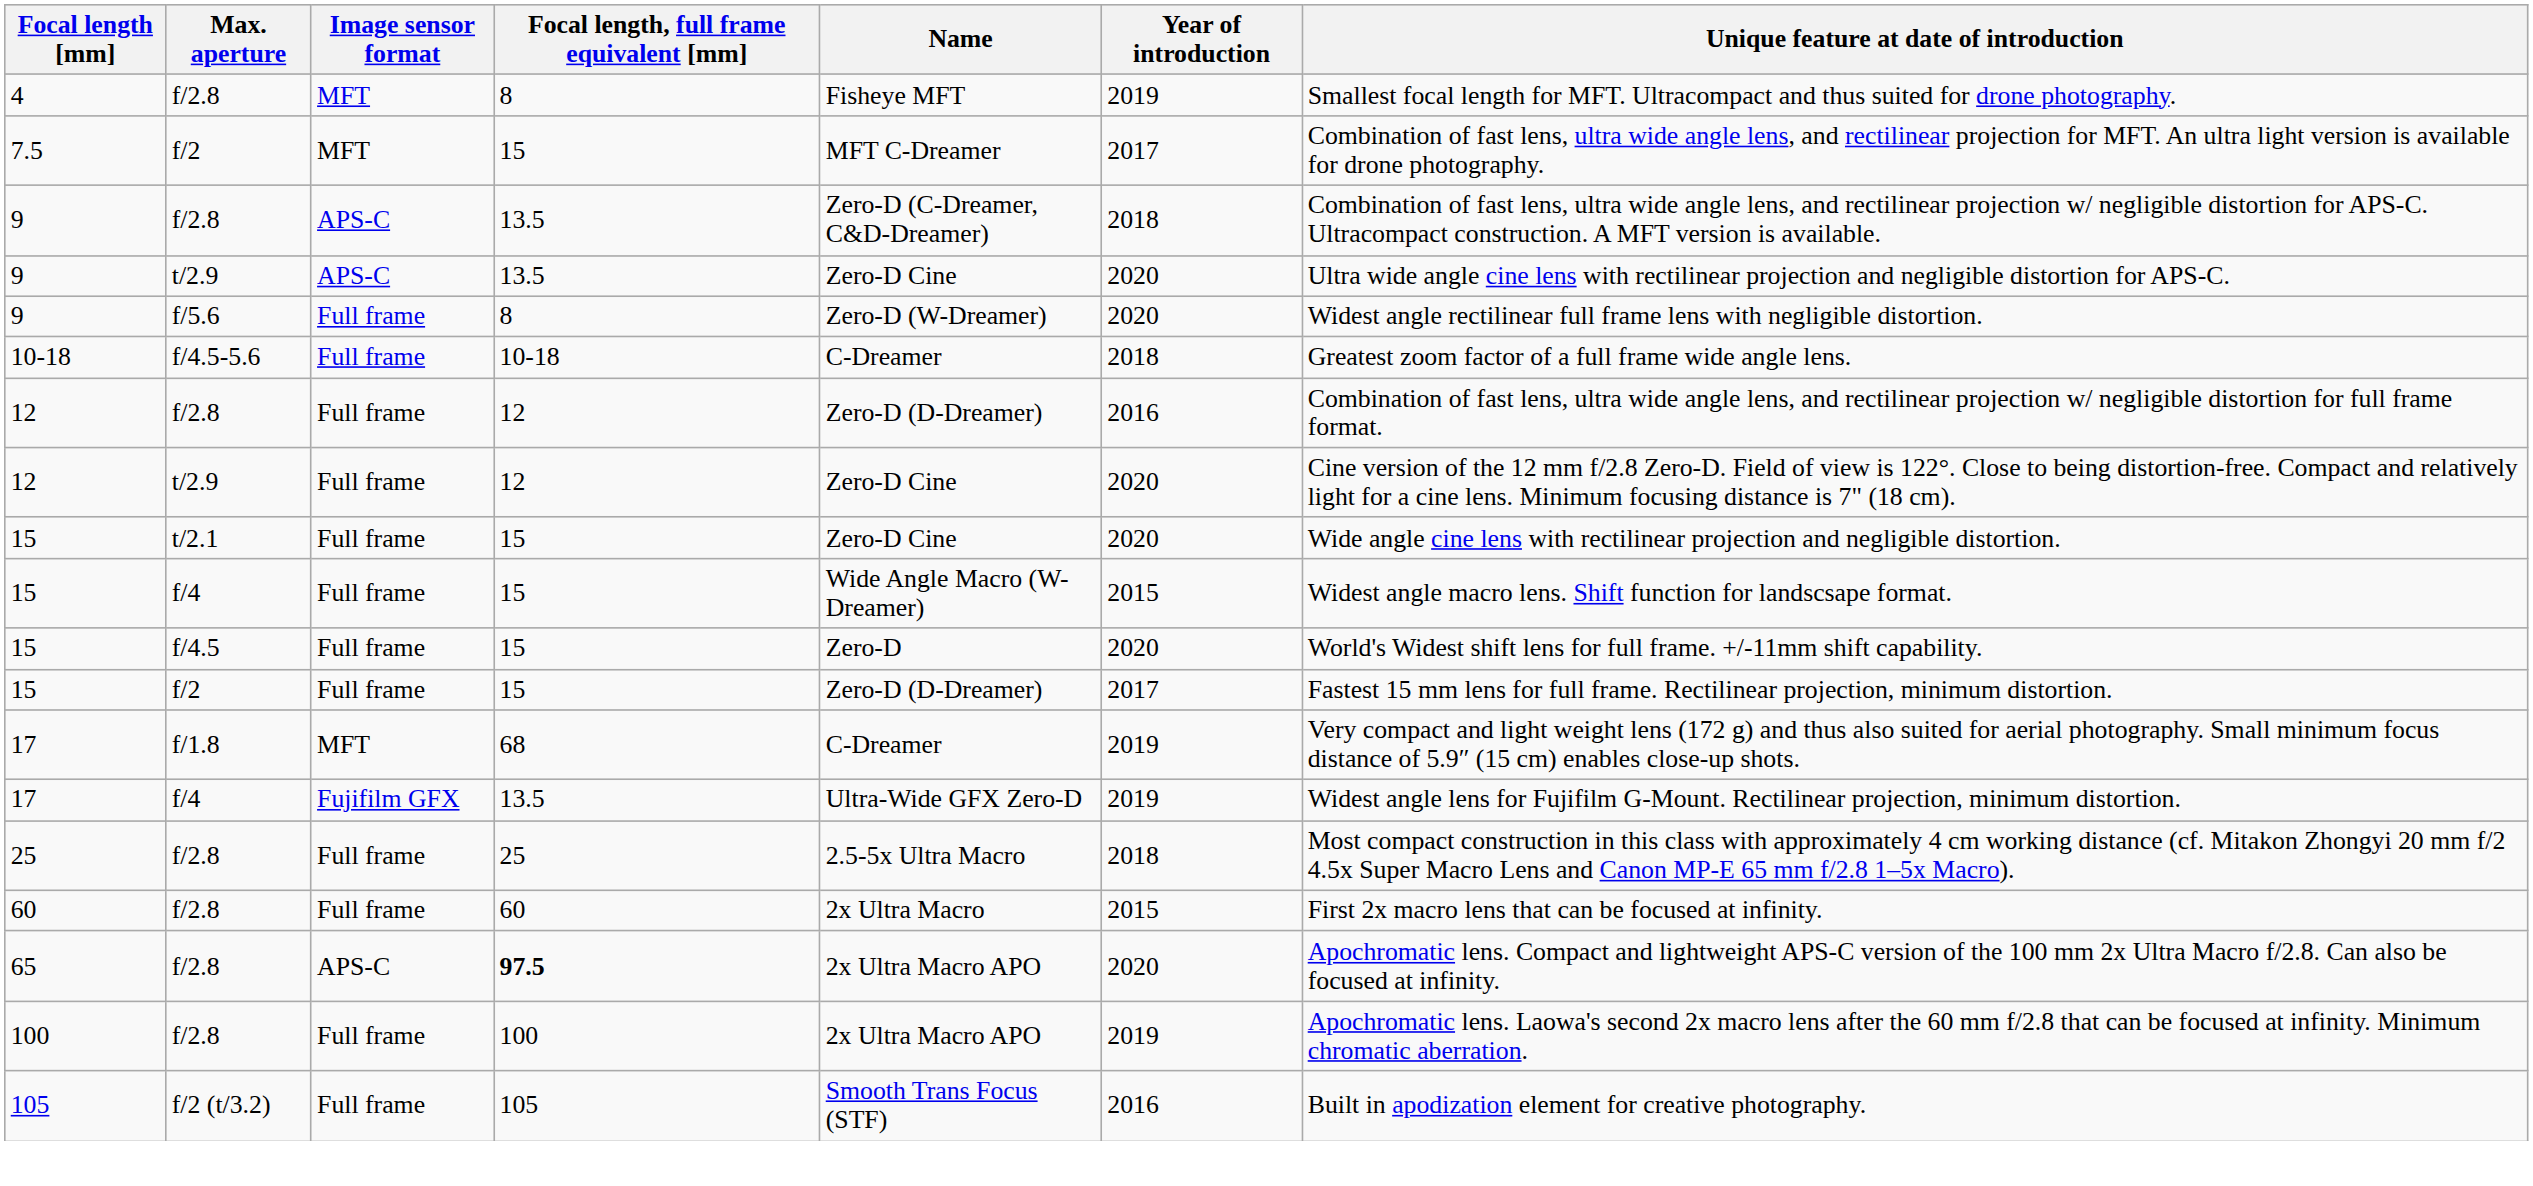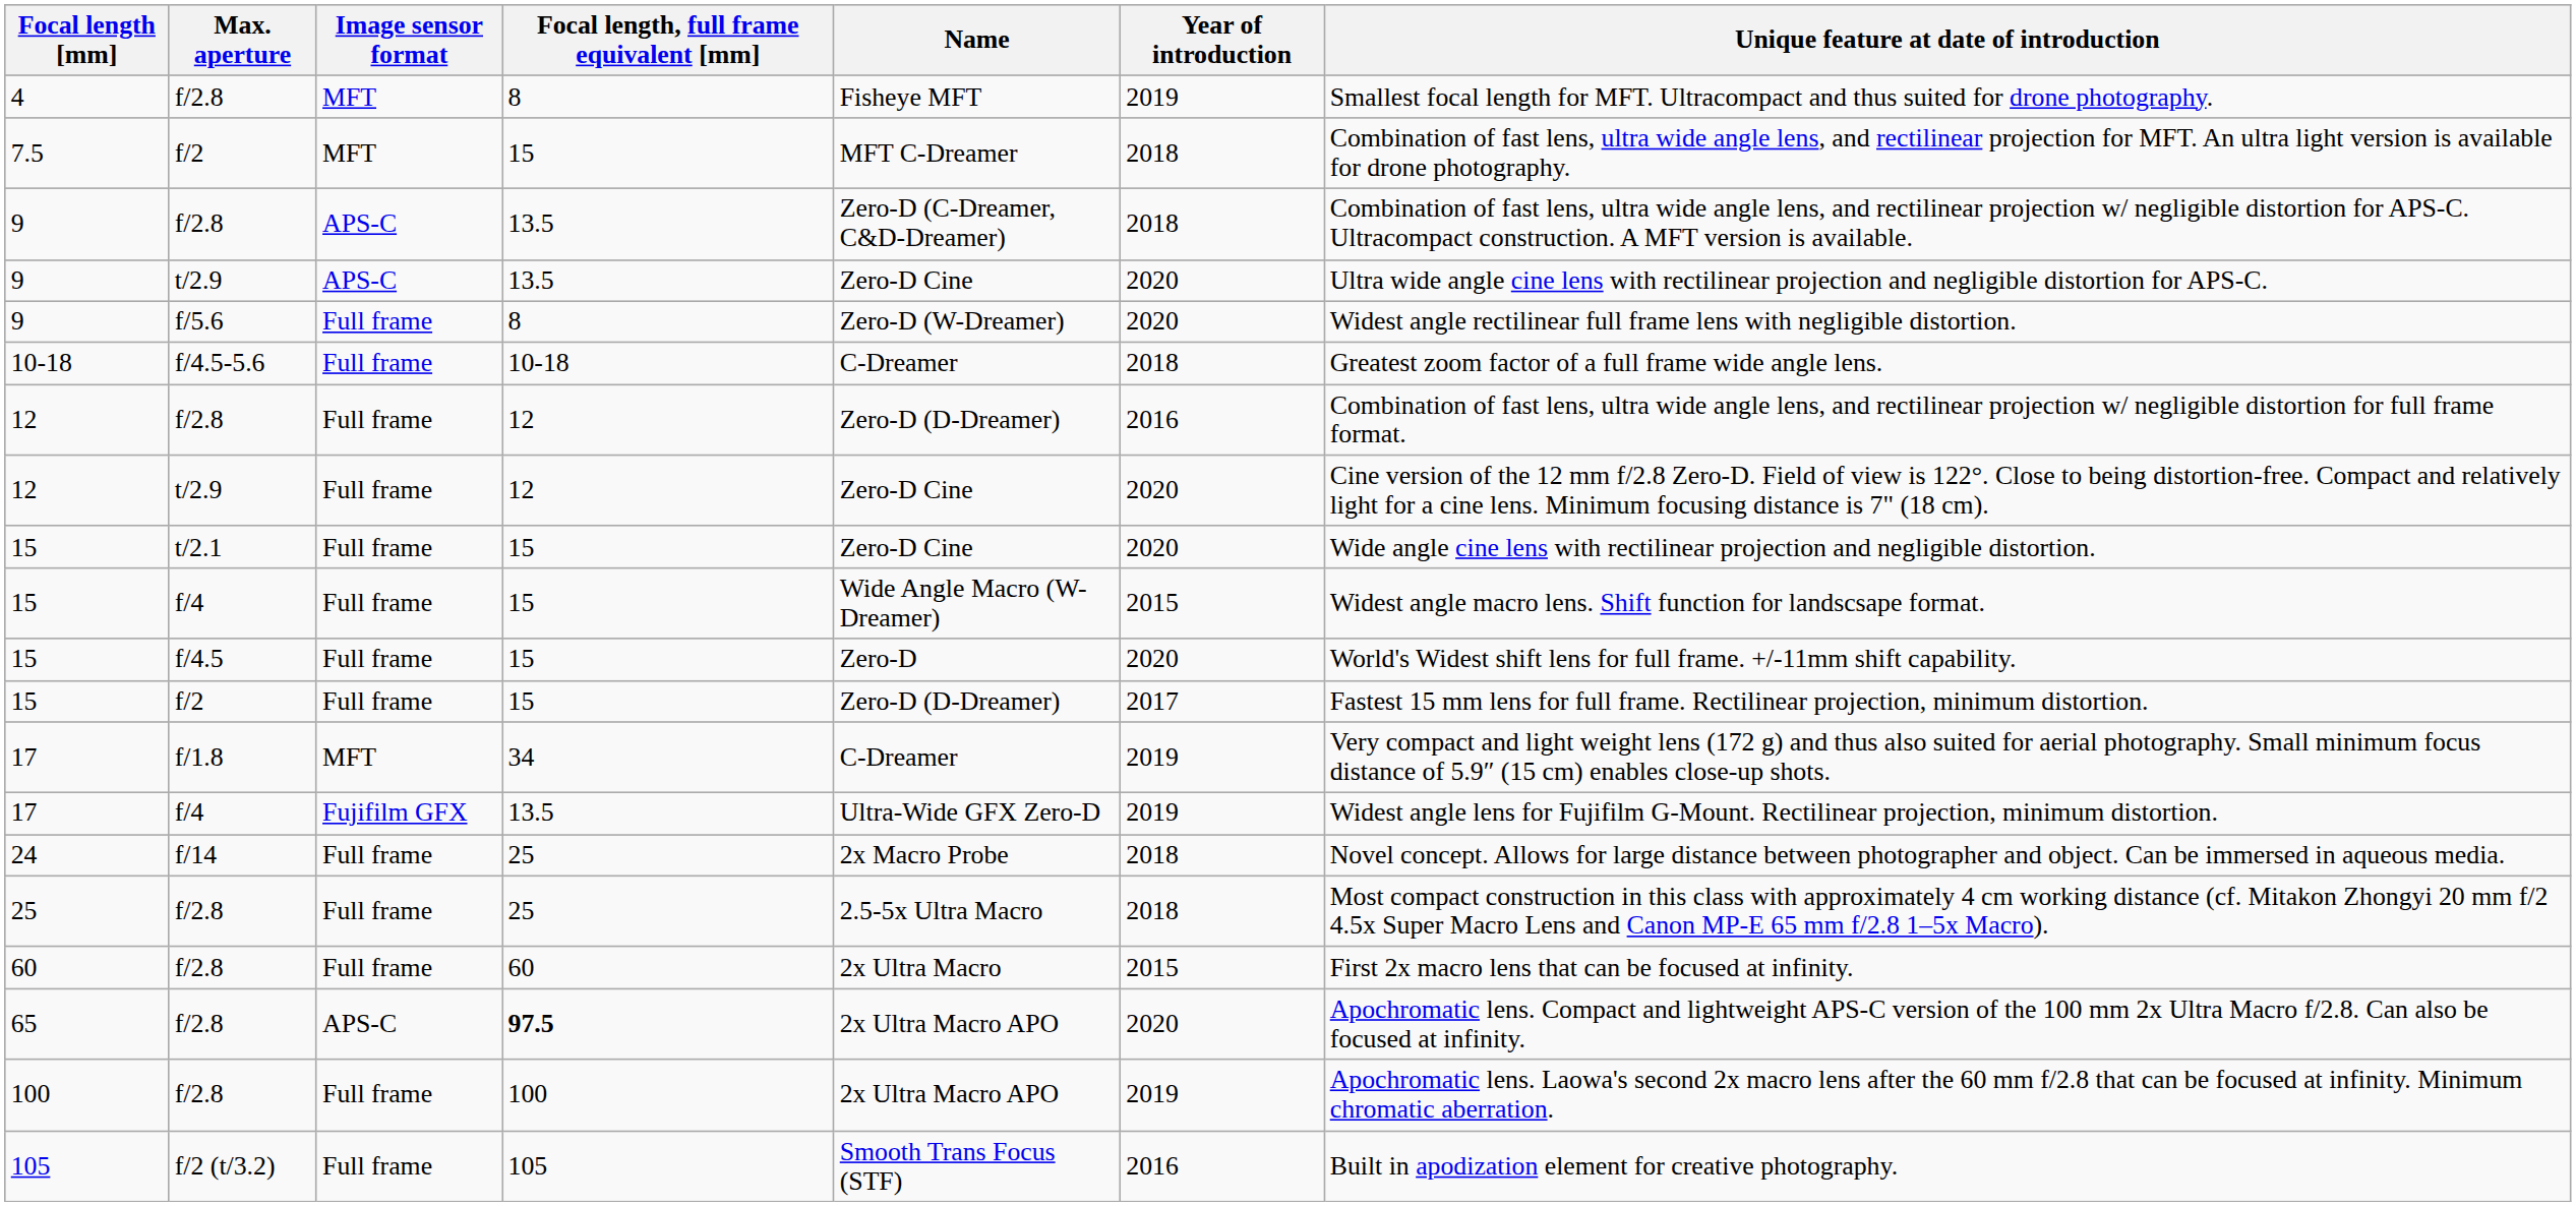7.5 | Year of introduction: 2017 -> 2018
17 / f/1.8 | Focal length, full frame equivalent [mm]: 68 -> 34
+ row: 24 | f/14 | Full frame | 25 | 2x Macro Probe | 2018 | Novel concept. Allows for large distance between photographer and object. Can be immersed in aqueous media.
